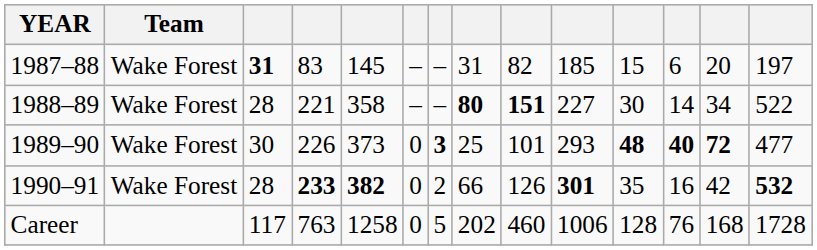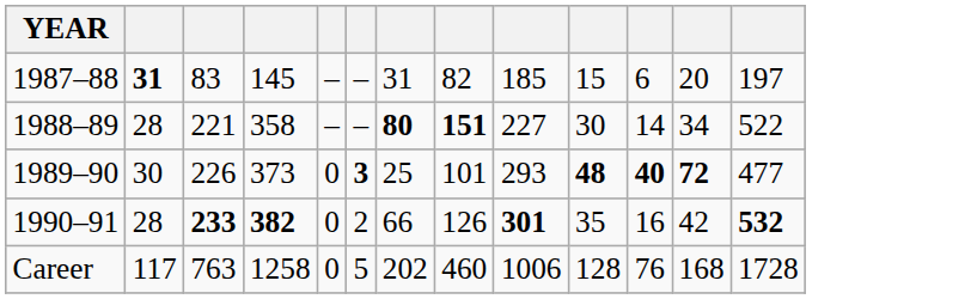- column: Team | Wake Forest | Wake Forest | Wake Forest | Wake Forest
